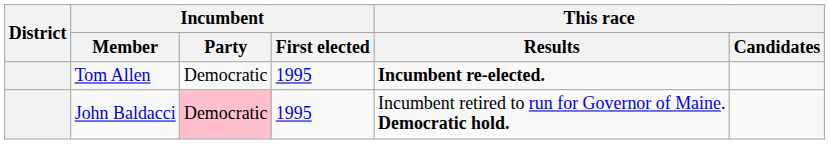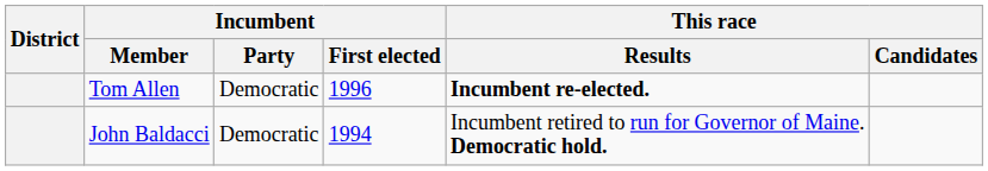Tom Allen | Incumbent / First elected: 1995 -> 1996
John Baldacci | Incumbent / Party: pink background -> no background
John Baldacci | Incumbent / First elected: 1995 -> 1994
